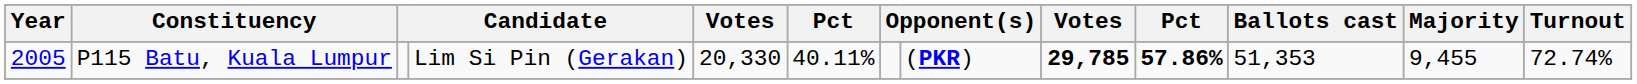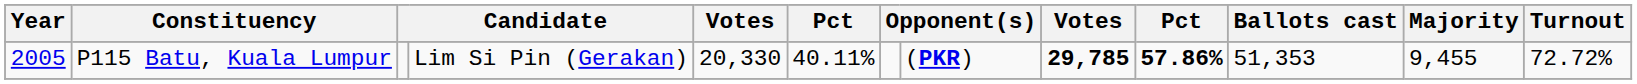P115 Batu, Kuala Lumpur | Turnout: 72.74% -> 72.72%
